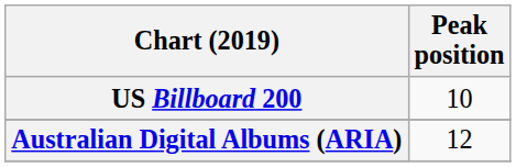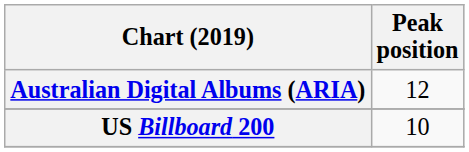rows swapped: Australian Digital Albums (ARIA) <-> US Billboard 200
